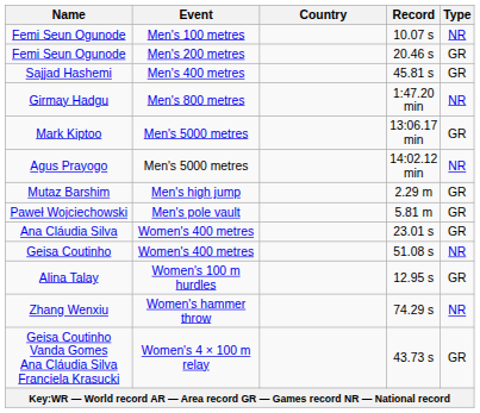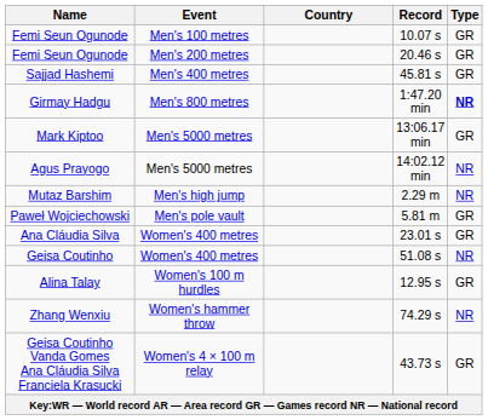Femi Seun Ogunode / 10.07 s | Type: NR -> GR
Girmay Hadgu | Type: normal -> bold
Mutaz Barshim | Type: GR -> NR
